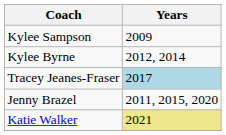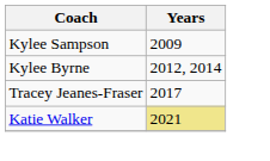Tracey Jeanes-Fraser | Years: lightblue background -> no background
- row: Jenny Brazel | 2011, 2015, 2020
